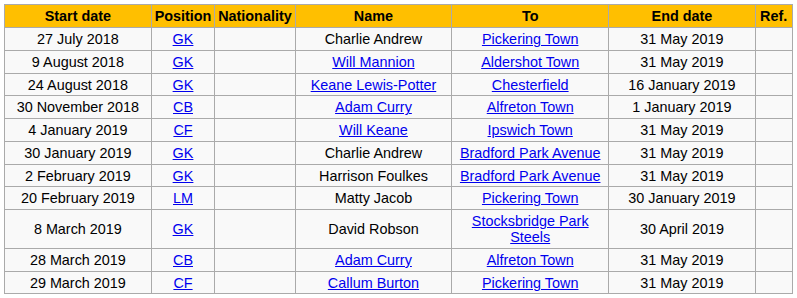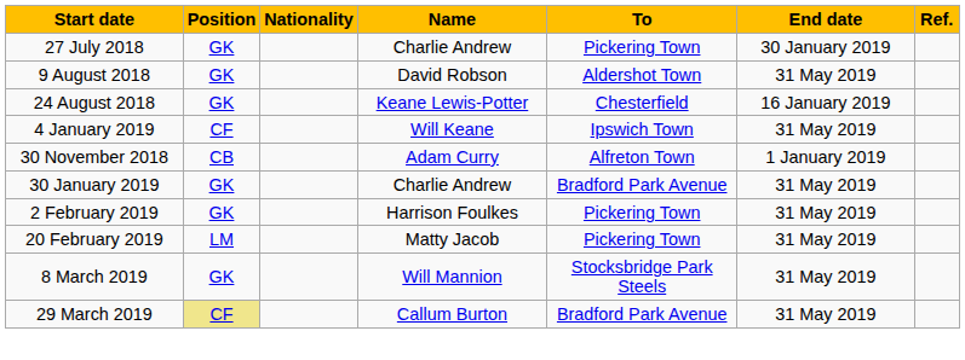27 July 2018 | End date: 31 May 2019 -> 30 January 2019
9 August 2018 | Name: Will Mannion -> David Robson
rows swapped: 30 November 2018 <-> 4 January 2019
2 February 2019 | To: Bradford Park Avenue -> Pickering Town
20 February 2019 | End date: 30 January 2019 -> 31 May 2019
8 March 2019 | Name: David Robson -> Will Mannion
8 March 2019 | End date: 30 April 2019 -> 31 May 2019
- row: 28 March 2019 | CB | Adam Curry | Alfreton Town | 31 May 2019
29 March 2019 | Position: no background -> khaki background
29 March 2019 | To: Pickering Town -> Bradford Park Avenue
